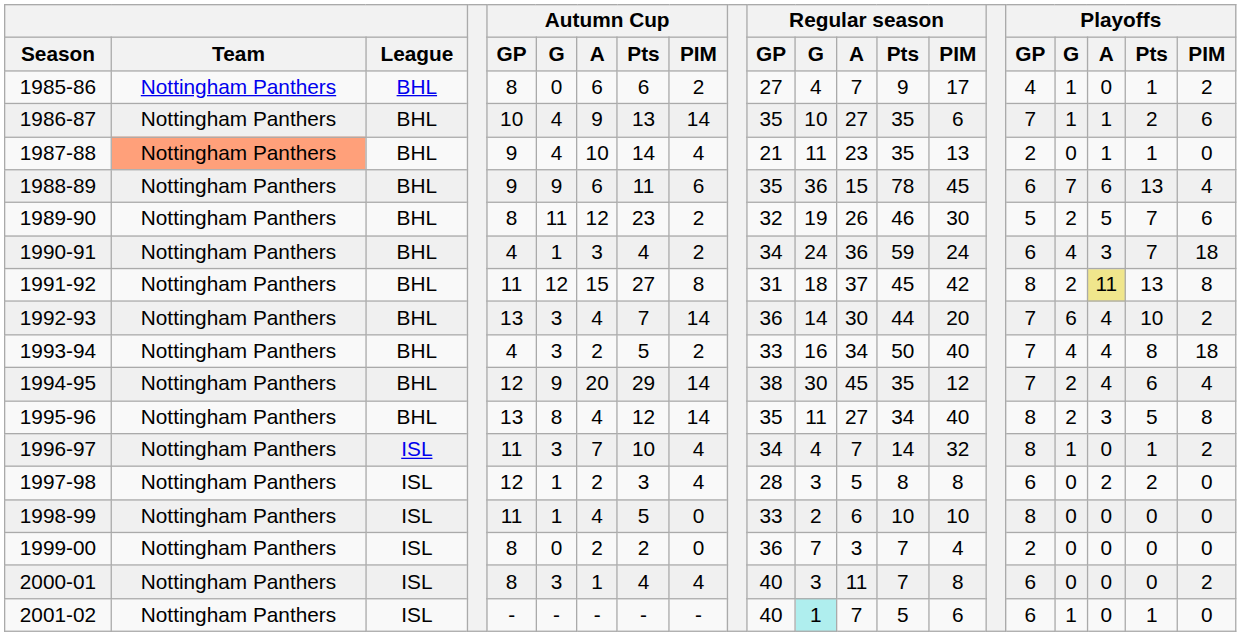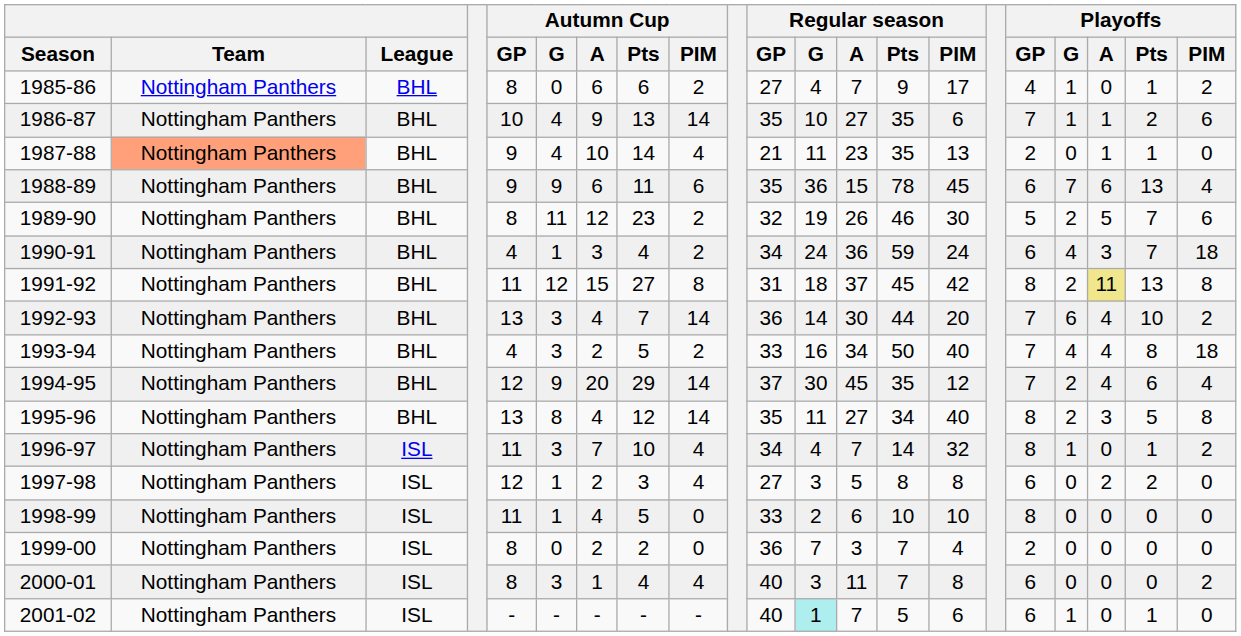1994-95 | Regular season / GP: 38 -> 37
1997-98 | Regular season / GP: 28 -> 27
